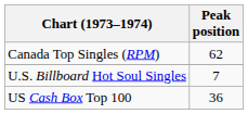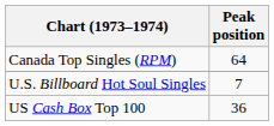Canada Top Singles (RPM) | Peak position: 62 -> 64
